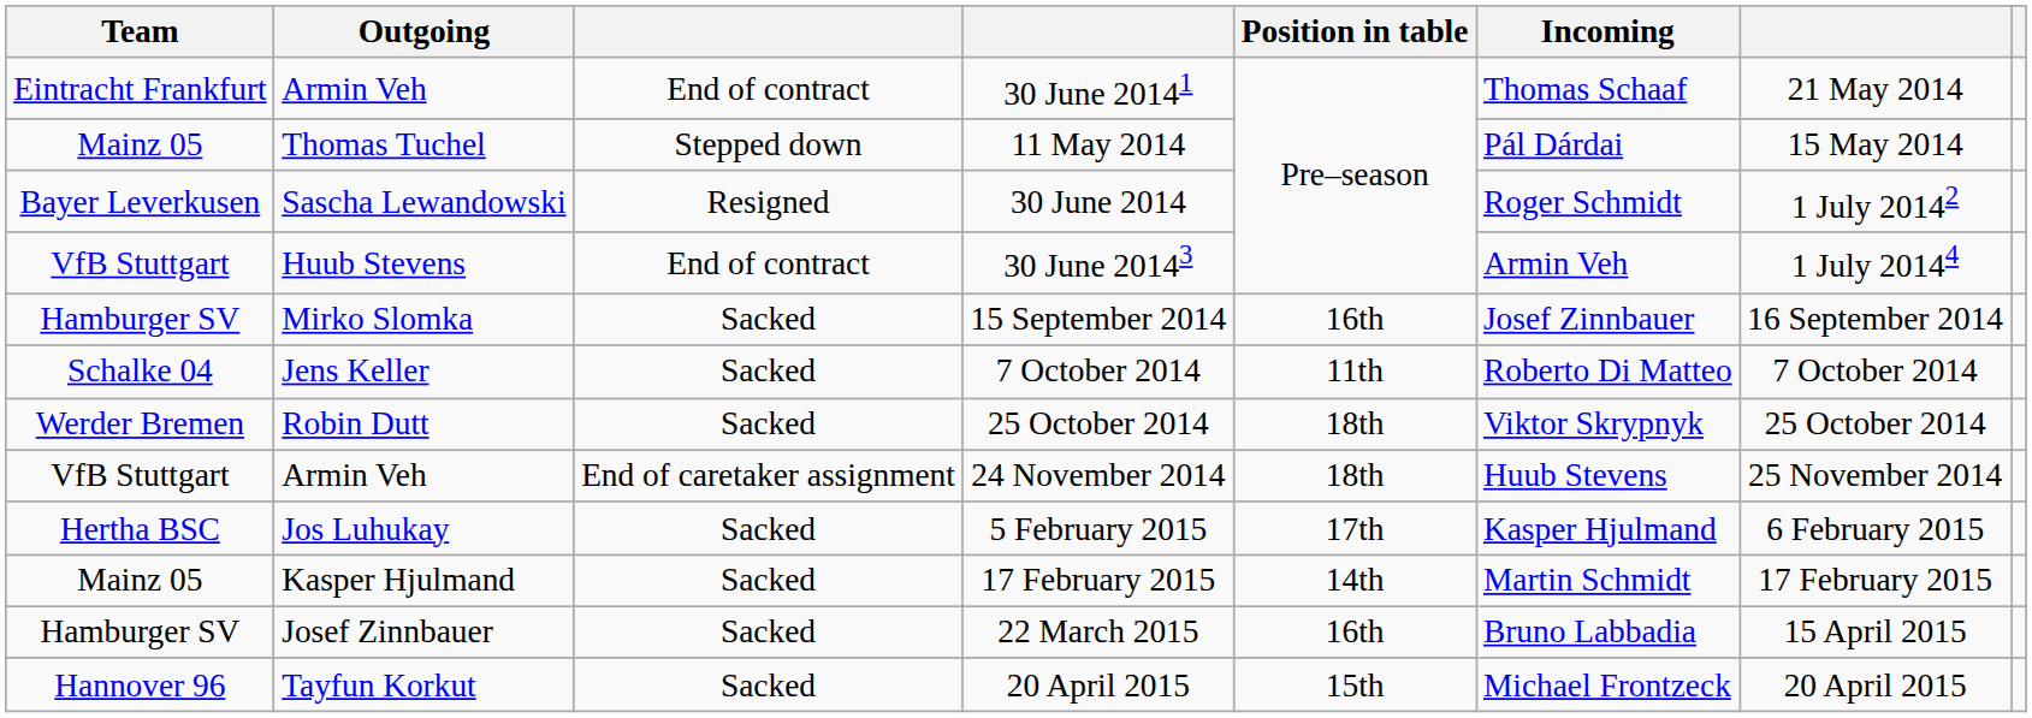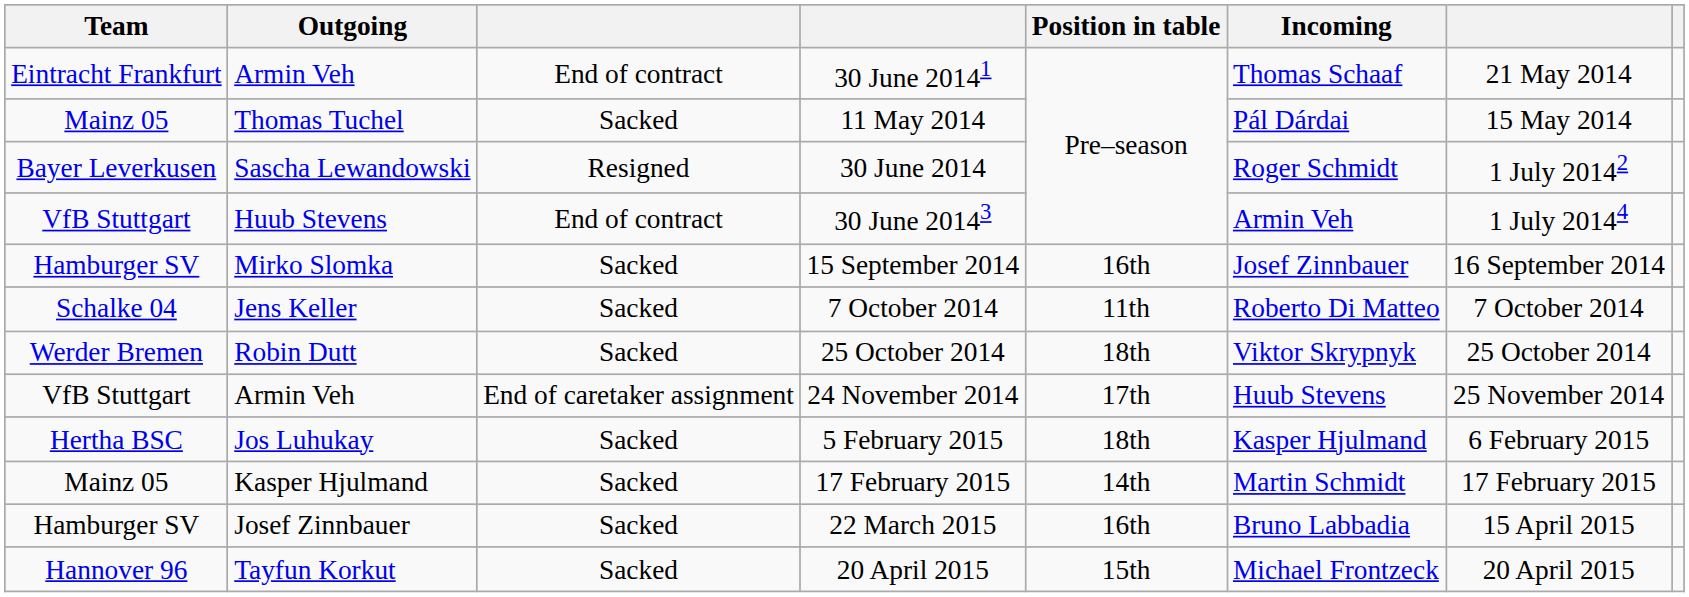11 May 2014 | column 3: Stepped down -> Sacked
24 November 2014 | Position in table: 18th -> 17th
5 February 2015 | Position in table: 17th -> 18th
